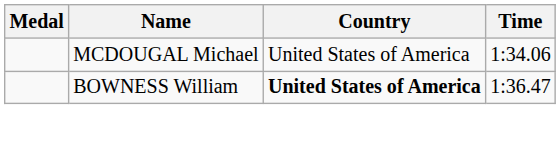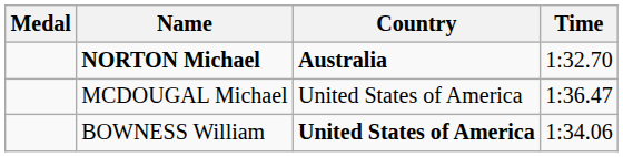+ row: NORTON Michael | Australia | 1:32.70
MCDOUGAL Michael | Time: 1:34.06 -> 1:36.47
BOWNESS William | Time: 1:36.47 -> 1:34.06
